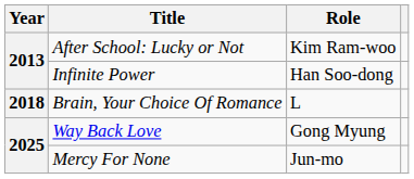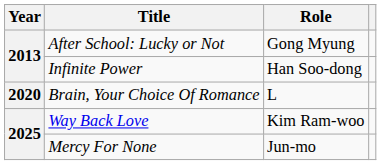After School: Lucky or Not | Role: Kim Ram-woo -> Gong Myung
Brain, Your Choice Of Romance | Year: 2018 -> 2020
Way Back Love | Role: Gong Myung -> Kim Ram-woo
